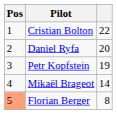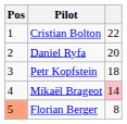Petr Kopfstein | column 3: 19 -> 18
Mikaël Brageot | column 3: no background -> pink background
